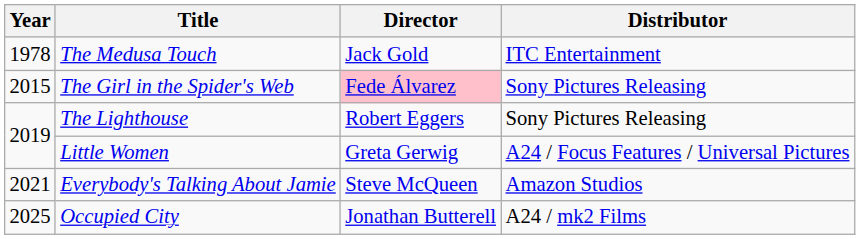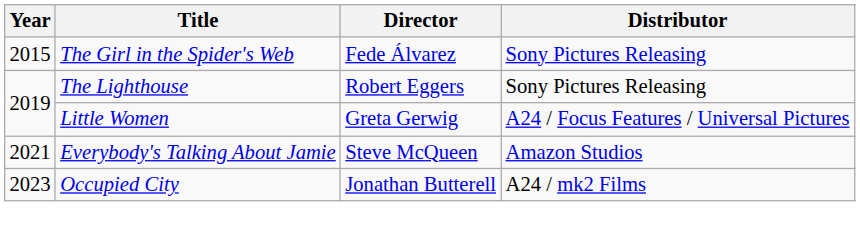- row: 1978 | The Medusa Touch | Jack Gold | ITC Entertainment
The Girl in the Spider's Web | Director: pink background -> no background
Occupied City | Year: 2025 -> 2023
